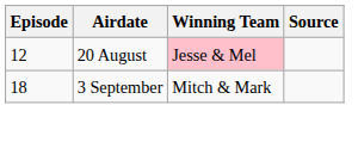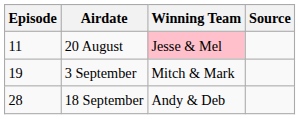20 August | Episode: 12 -> 11
3 September | Episode: 18 -> 19
+ row: 28 | 18 September | Andy & Deb
